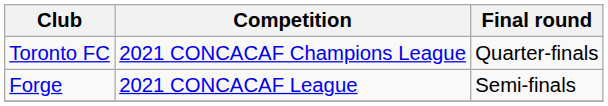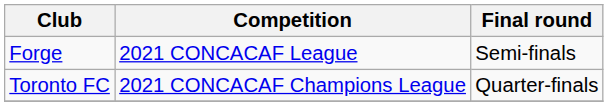rows swapped: Toronto FC <-> Forge
